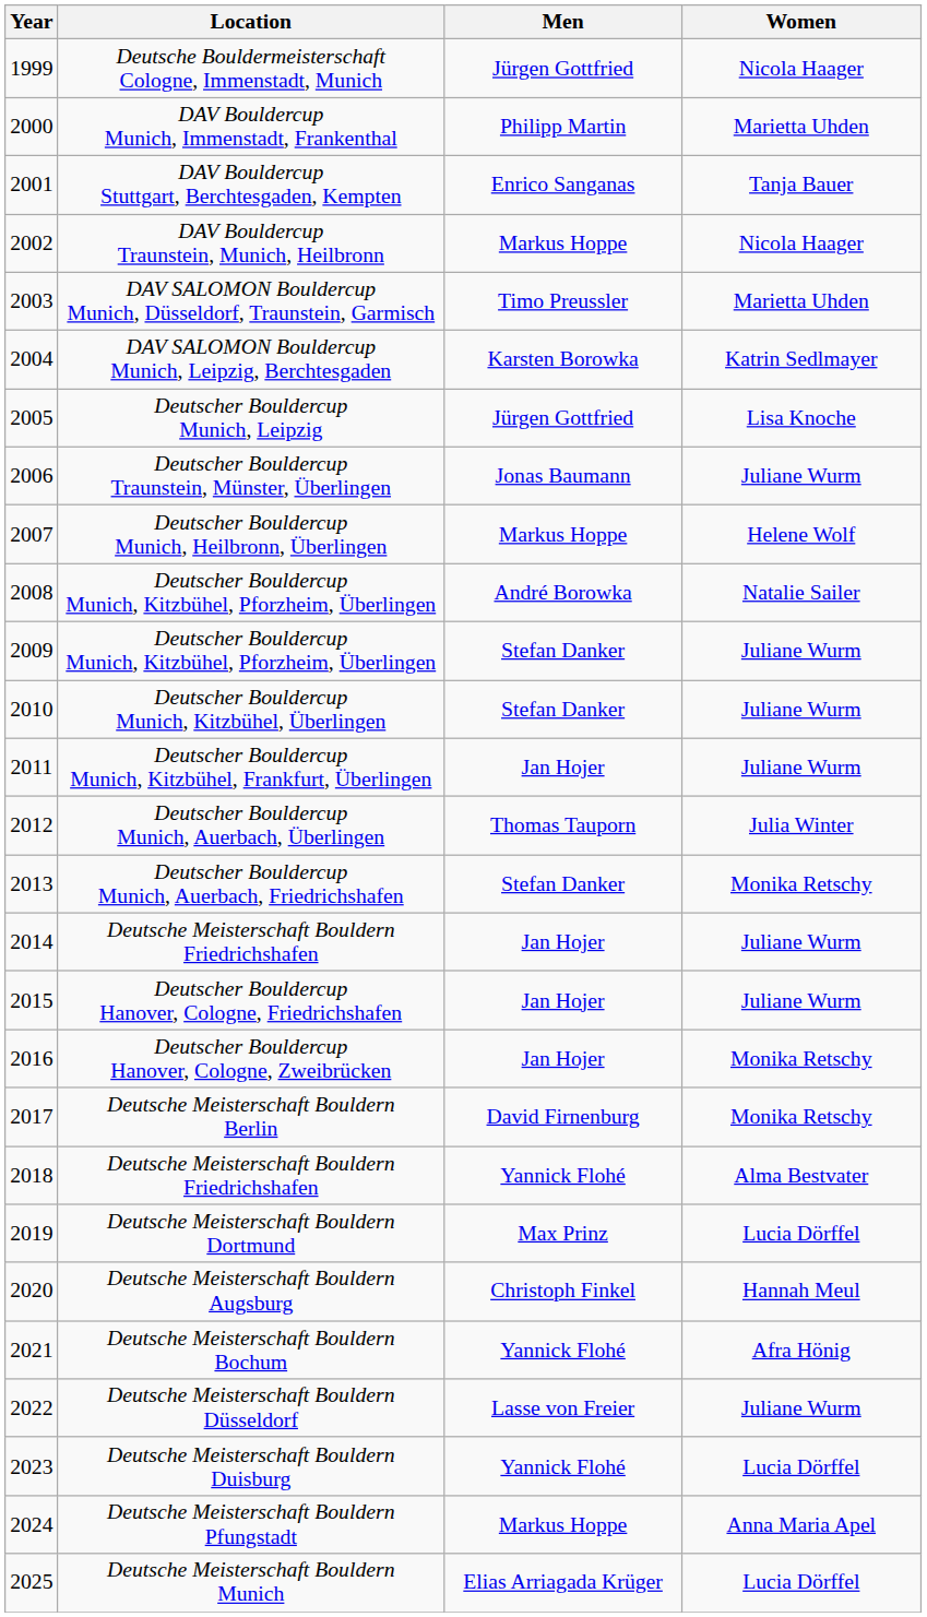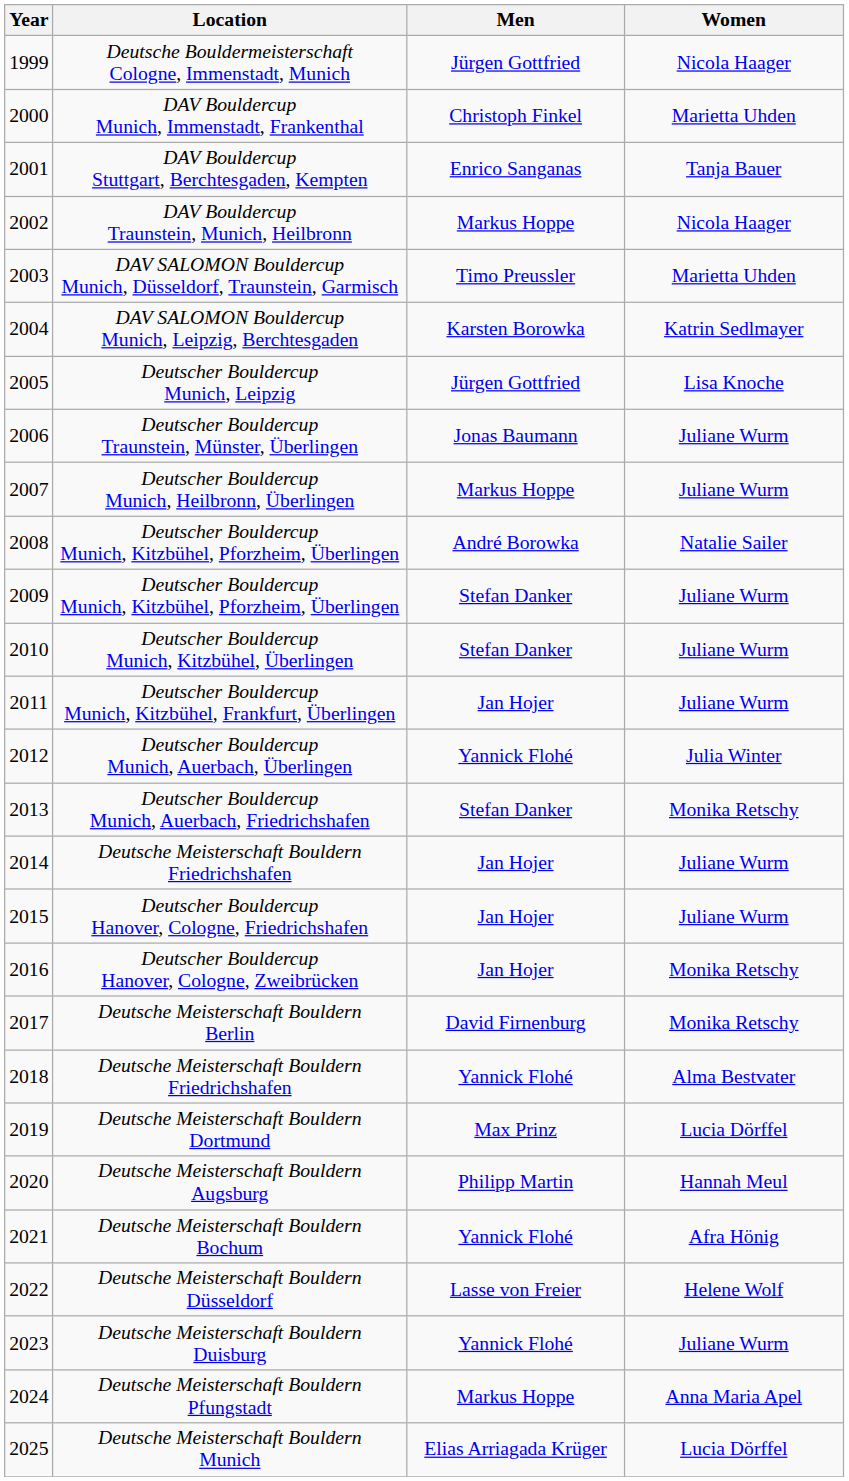DAV Bouldercup Munich, Immenstadt, Frankenthal | Men: Philipp Martin -> Christoph Finkel
Deutscher Bouldercup Munich, Heilbronn, Überlingen | Women: Helene Wolf -> Juliane Wurm
Deutscher Bouldercup Munich, Auerbach, Überlingen | Men: Thomas Tauporn -> Yannick Flohé
Deutsche Meisterschaft Bouldern Augsburg | Men: Christoph Finkel -> Philipp Martin
Deutsche Meisterschaft Bouldern Düsseldorf | Women: Juliane Wurm -> Helene Wolf
Deutsche Meisterschaft Bouldern Duisburg | Women: Lucia Dörffel -> Juliane Wurm
